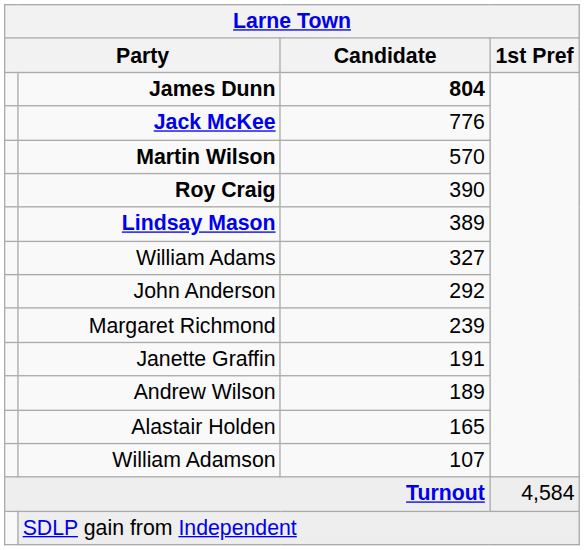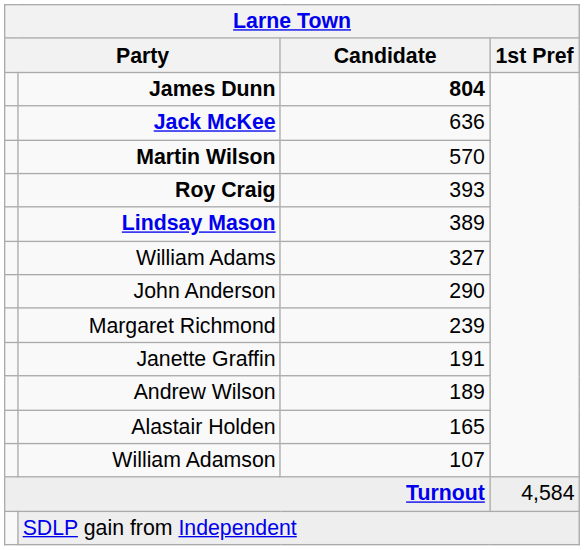Jack McKee | Candidate: 776 -> 636
Roy Craig | Candidate: 390 -> 393
John Anderson | Candidate: 292 -> 290
